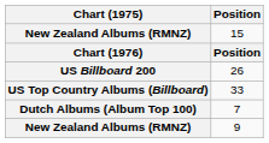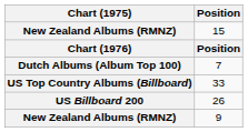rows swapped: 7 <-> 26
